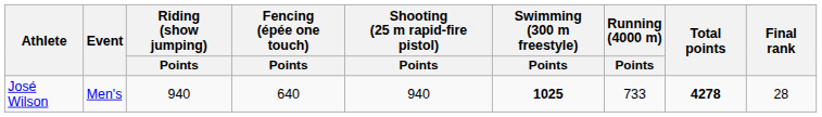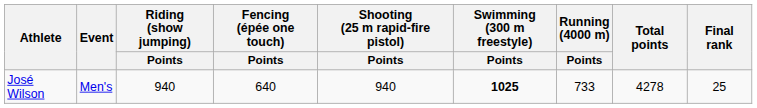José Wilson | Total points: bold -> normal
José Wilson | Final rank: 28 -> 25
